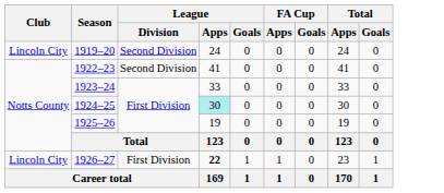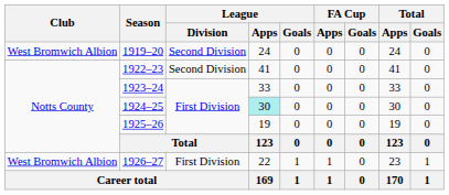1919–20 | Club: Lincoln City -> West Bromwich Albion
1926–27 | Club: Lincoln City -> West Bromwich Albion
1926–27 | League / Apps: bold -> normal
